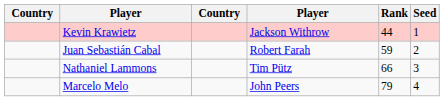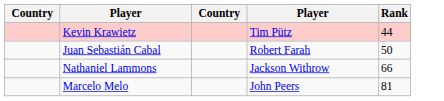- column: Seed | 1 | 2 | 3 | 4
Kevin Krawietz | column 4: Jackson Withrow -> Tim Pütz
Juan Sebastián Cabal | Rank: 59 -> 50
Nathaniel Lammons | column 4: Tim Pütz -> Jackson Withrow
Marcelo Melo | Rank: 79 -> 81
